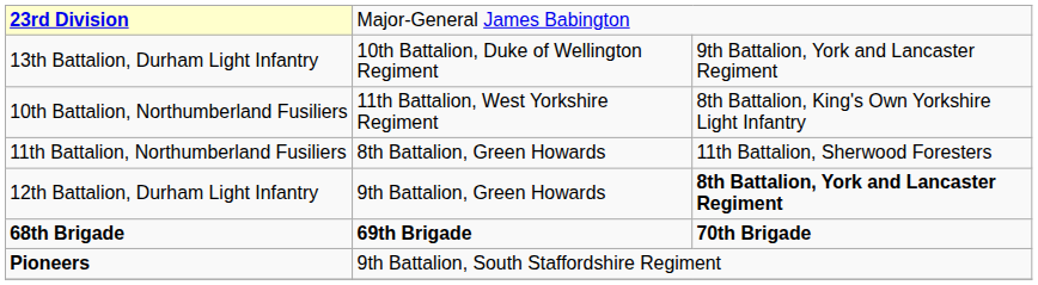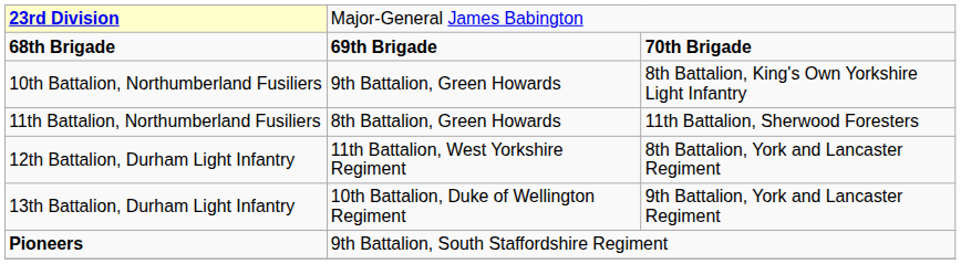rows swapped: 68th Brigade <-> 13th Battalion, Durham Light Infantry
10th Battalion, Northumberland Fusiliers | column 2: 11th Battalion, West Yorkshire Regiment -> 9th Battalion, Green Howards
12th Battalion, Durham Light Infantry | column 2: 9th Battalion, Green Howards -> 11th Battalion, West Yorkshire Regiment
12th Battalion, Durham Light Infantry | column 3: bold -> normal
